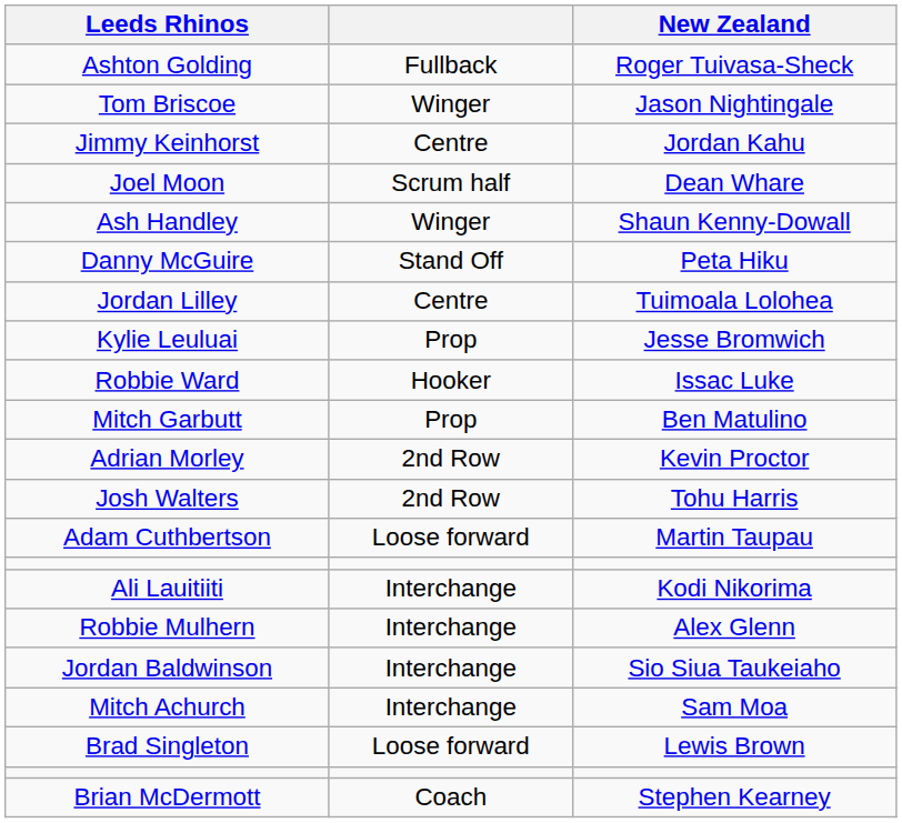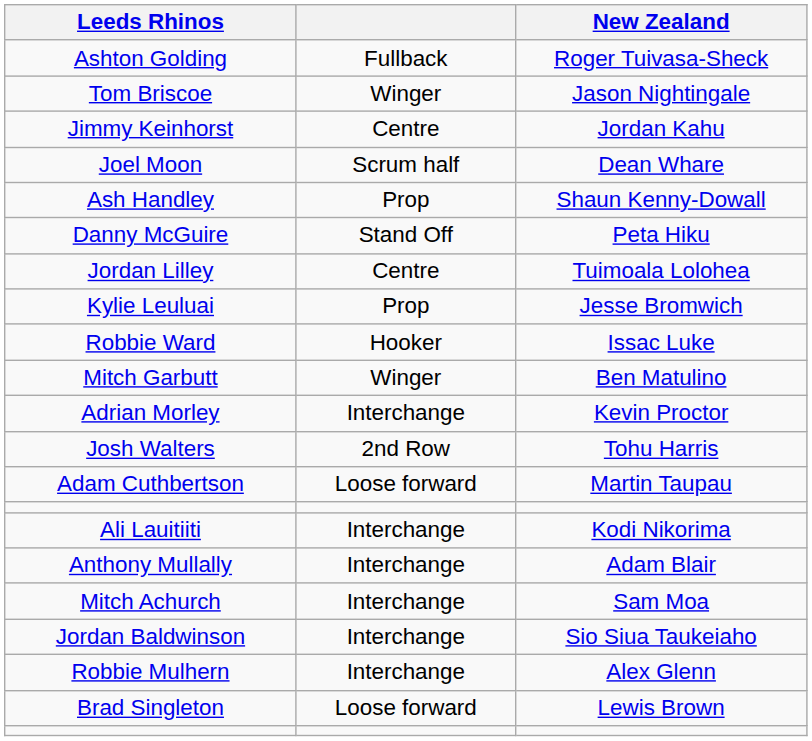Ash Handley | column 2: Winger -> Prop
Mitch Garbutt | column 2: Prop -> Winger
Adrian Morley | column 2: 2nd Row -> Interchange
+ row: Anthony Mullally | Interchange | Adam Blair
rows swapped: Mitch Achurch <-> Robbie Mulhern
- row: Brian McDermott | Coach | Stephen Kearney
